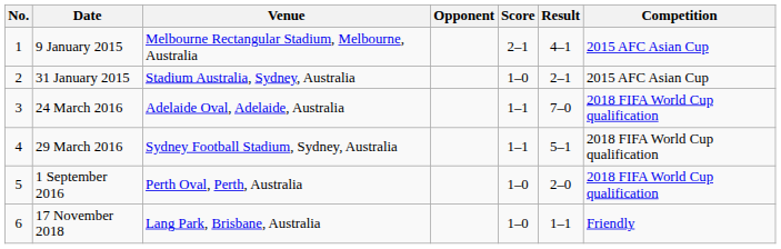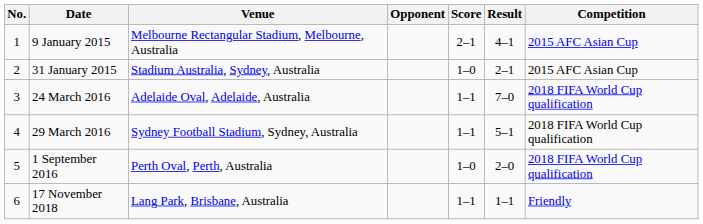17 November 2018 | Score: 1–0 -> 1–1
